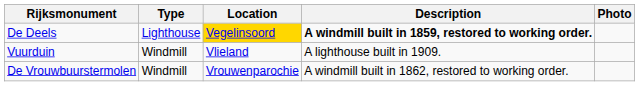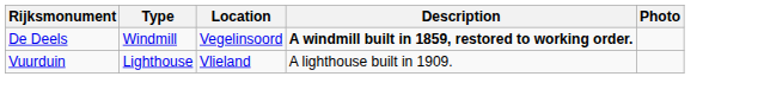De Deels | Type: Lighthouse -> Windmill
De Deels | Location: gold background -> no background
Vuurduin | Type: Windmill -> Lighthouse
- row: De Vrouwbuurstermolen | Windmill | Vrouwenparochie | A windmill built in 1862, restored to working order.
